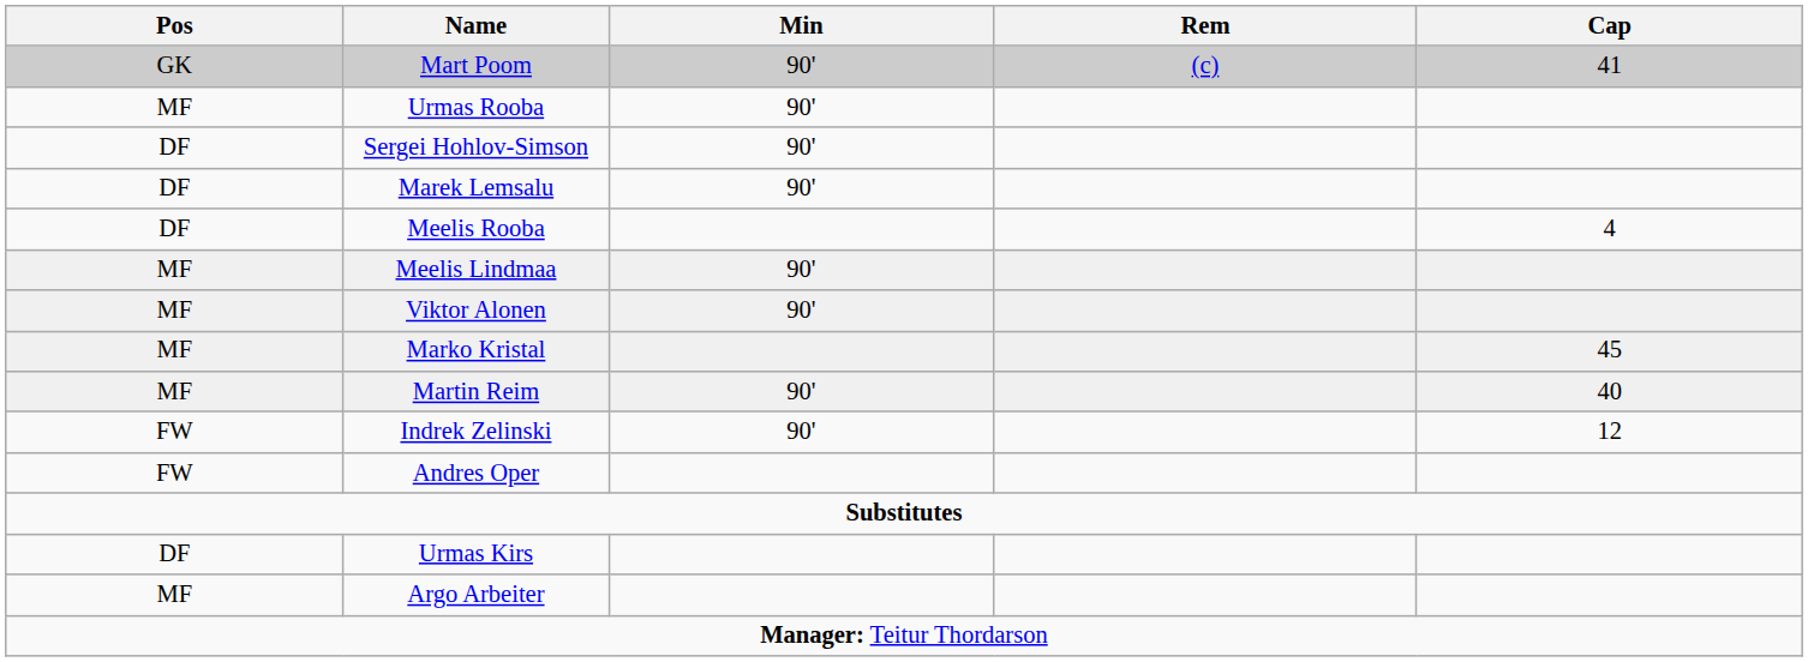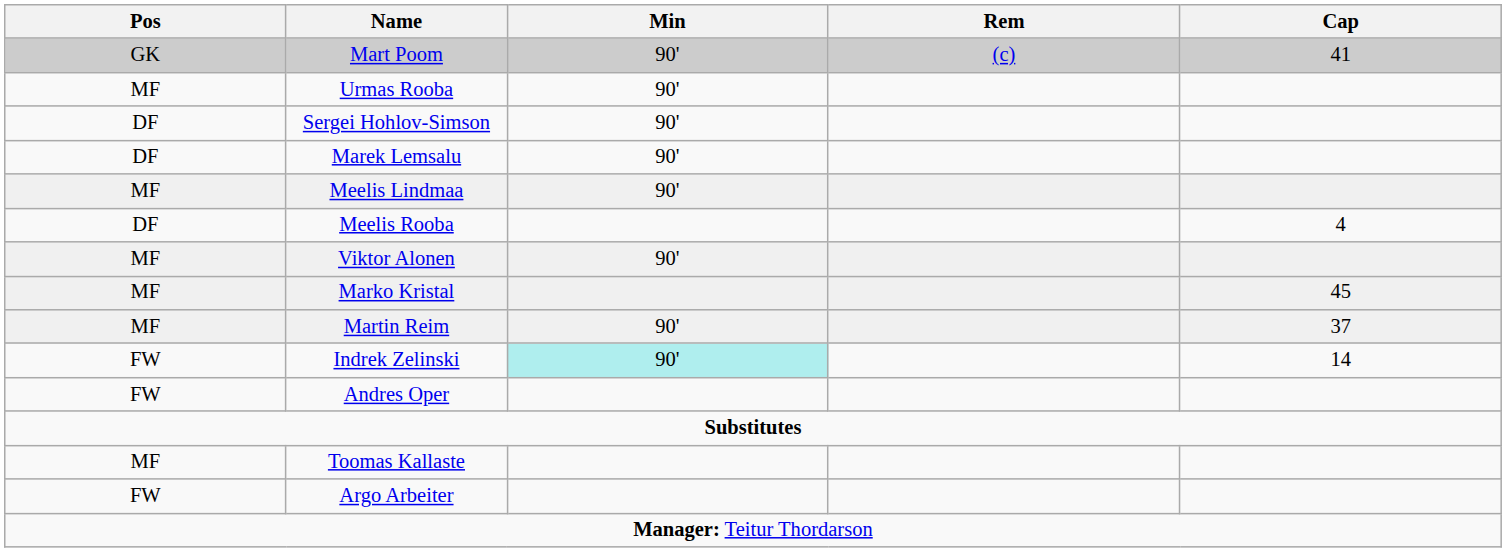rows swapped: Meelis Rooba <-> Meelis Lindmaa
Martin Reim | Cap: 40 -> 37
Indrek Zelinski | Min: no background -> paleturquoise background
Indrek Zelinski | Cap: 12 -> 14
- row: DF | Urmas Kirs
+ row: MF | Toomas Kallaste
Argo Arbeiter | Pos: MF -> FW
